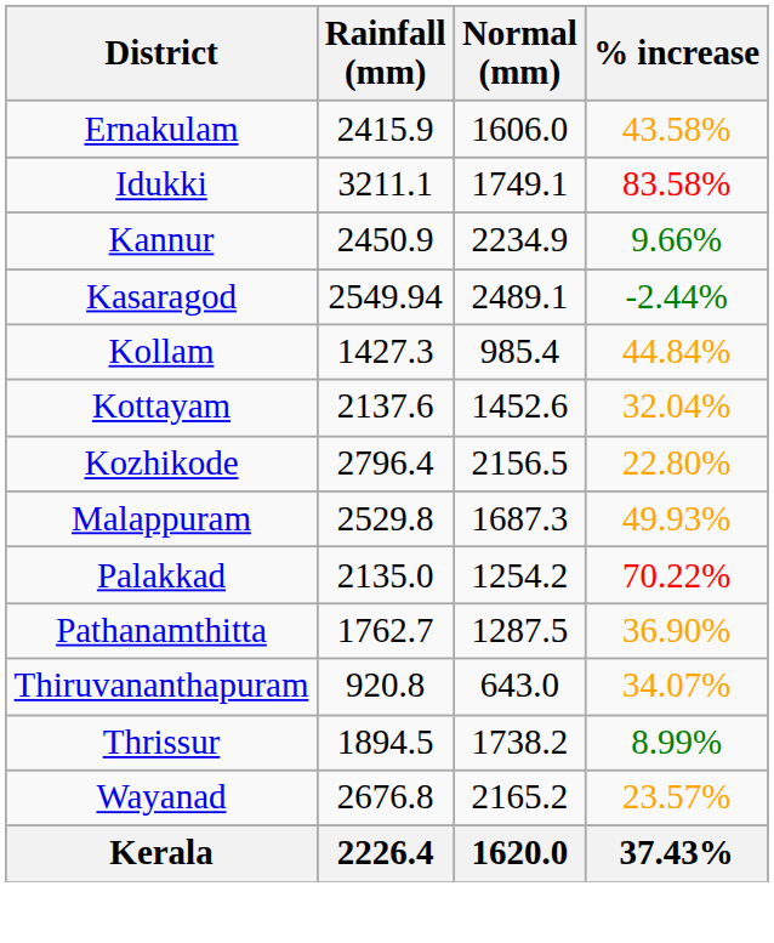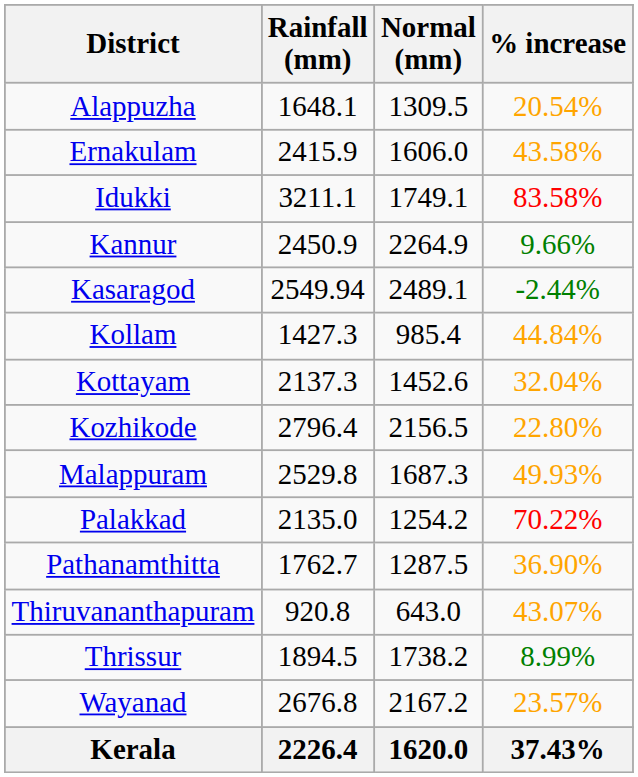+ row: Alappuzha | 1648.1 | 1309.5 | 20.54%
Kannur | Normal (mm): 2234.9 -> 2264.9
Kottayam | Rainfall (mm): 2137.6 -> 2137.3
Thiruvananthapuram | % increase: 34.07% -> 43.07%
Wayanad | Normal (mm): 2165.2 -> 2167.2
